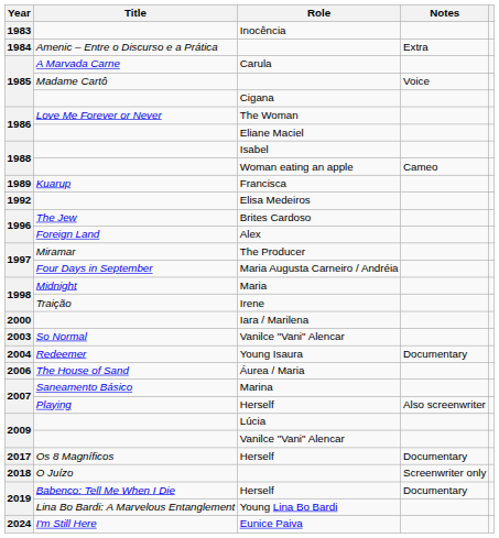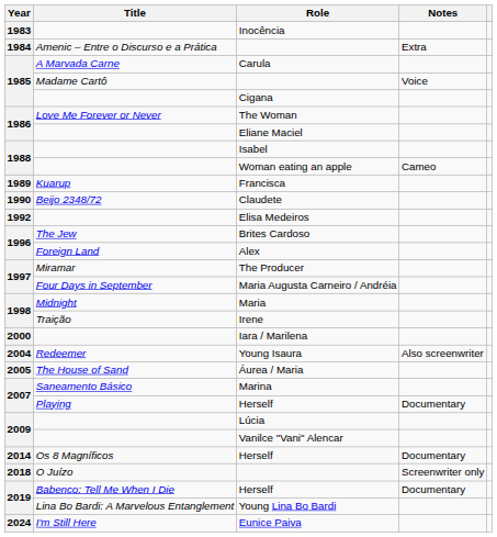+ row: 1990 | Beijo 2348/72 | Claudete
- row: 2003 | So Normal | Vanilce "Vani" Alencar
Young Isaura | Notes: Documentary -> Also screenwriter
Áurea / Maria | Year: 2006 -> 2005
Playing / Herself | Notes: Also screenwriter -> Documentary
Os 8 Magníficos / Herself | Year: 2017 -> 2014
